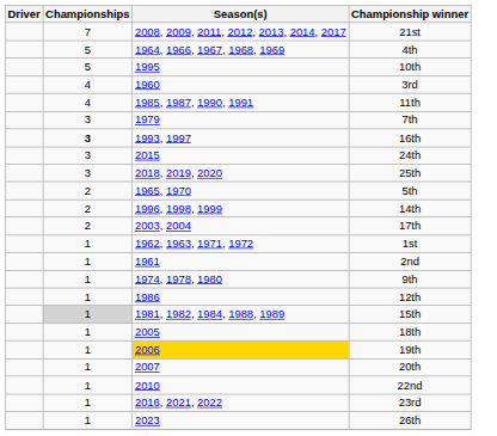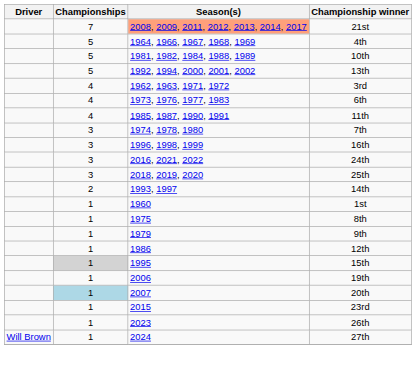21st | Season(s): no background -> lightsalmon background
10th | Season(s): 1995 -> 1981, 1982, 1984, 1988, 1989
+ row: 5 | 1992, 1994, 2000, 2001, 2002 | 13th
3rd | Season(s): 1960 -> 1962, 1963, 1971, 1972
+ row: 4 | 1973, 1976, 1977, 1983 | 6th
7th | Season(s): 1979 -> 1974, 1978, 1980
16th | Championships: bold -> normal
16th | Season(s): 1993, 1997 -> 1996, 1998, 1999
24th | Season(s): 2015 -> 2016, 2021, 2022
- row: 2 | 1965, 1970 | 5th
14th | Season(s): 1996, 1998, 1999 -> 1993, 1997
- row: 2 | 2003, 2004 | 17th
1st | Season(s): 1962, 1963, 1971, 1972 -> 1960
- row: 1 | 1961 | 2nd
+ row: 1 | 1975 | 8th
9th | Season(s): 1974, 1978, 1980 -> 1979
15th | Season(s): 1981, 1982, 1984, 1988, 1989 -> 1995
- row: 1 | 2005 | 18th
19th | Season(s): gold background -> no background
20th | Championships: no background -> lightblue background
- row: 1 | 2010 | 22nd
23rd | Season(s): 2016, 2021, 2022 -> 2015
+ row: Will Brown | 1 | 2024 | 27th
